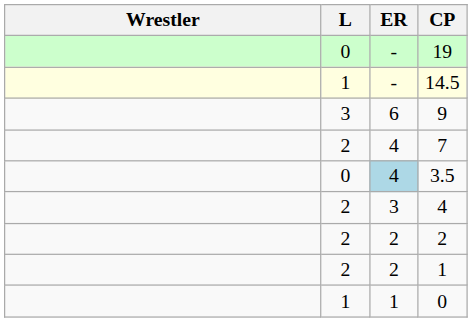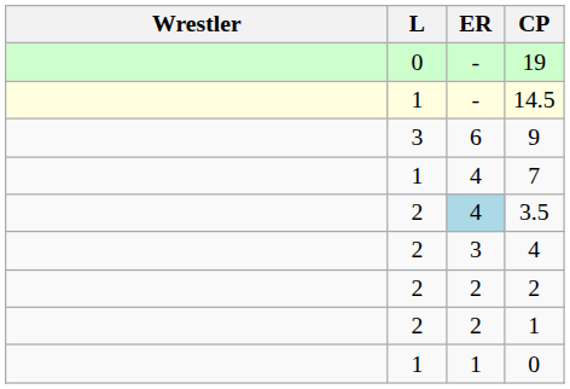7 | L: 2 -> 1
3.5 | L: 0 -> 2
